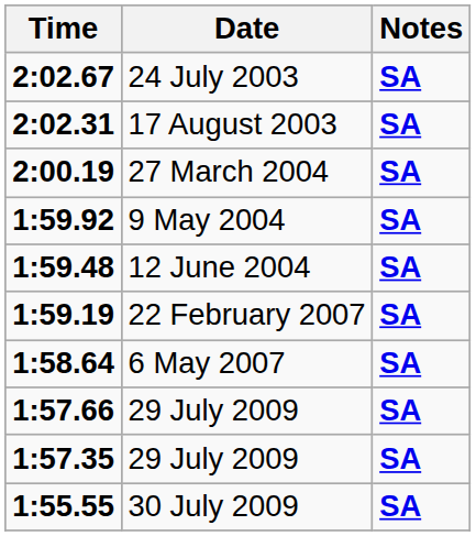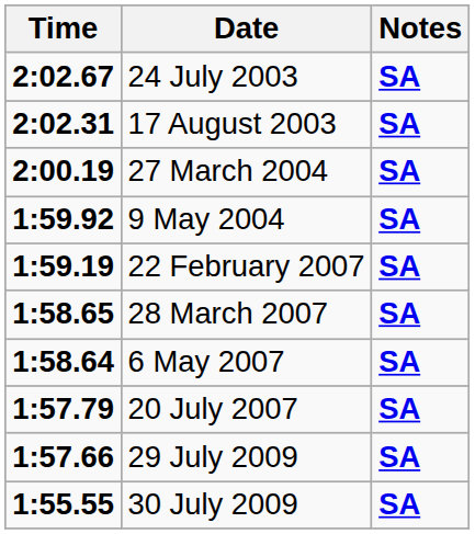- row: 1:59.48 | 12 June 2004 | SA
+ row: 1:58.65 | 28 March 2007 | SA
+ row: 1:57.79 | 20 July 2007 | SA
- row: 1:57.35 | 29 July 2009 | SA
